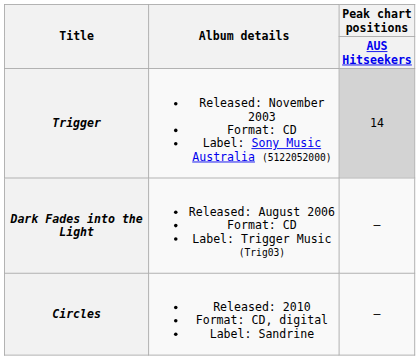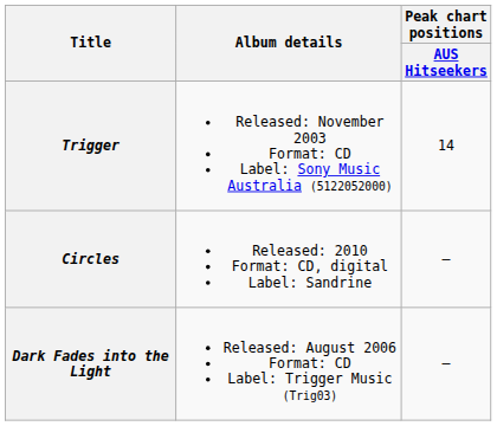Trigger | Peak chart positions / AUS Hitseekers: lightgrey background -> no background
rows swapped: Dark Fades into the Light <-> Circles
